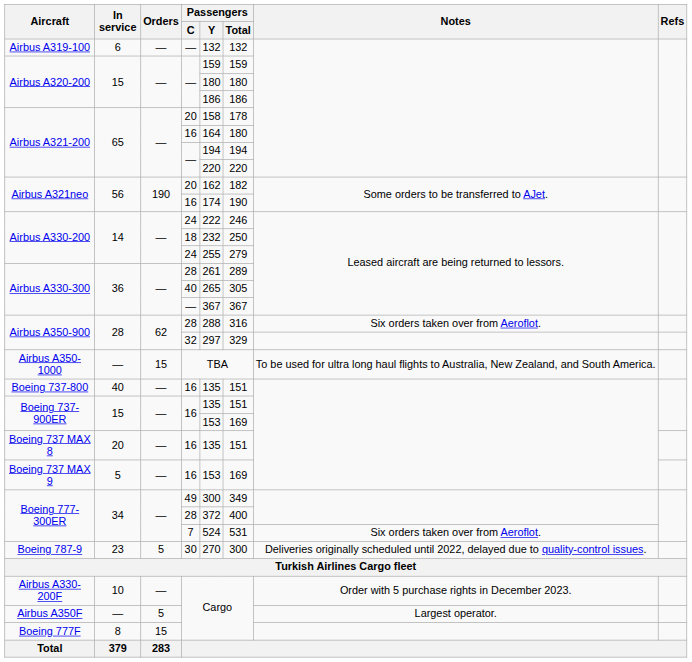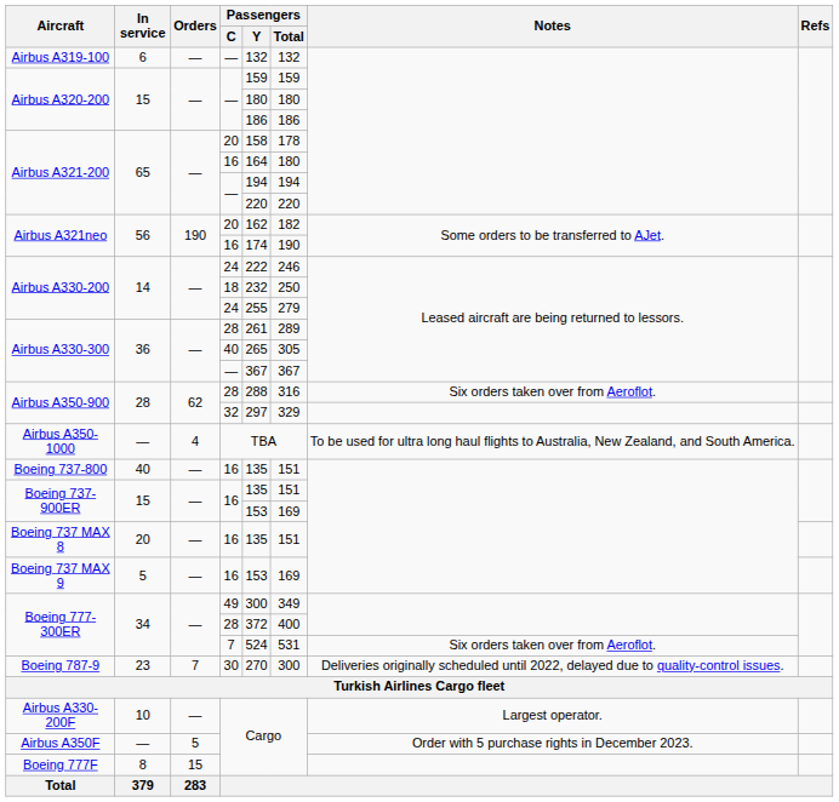Airbus A350-1000 | Orders: 15 -> 4
Boeing 787-9 | Orders: 5 -> 7
Airbus A330-200F | Notes: Order with 5 purchase rights in December 2023. -> Largest operator.
Airbus A350F | Notes: Largest operator. -> Order with 5 purchase rights in December 2023.
